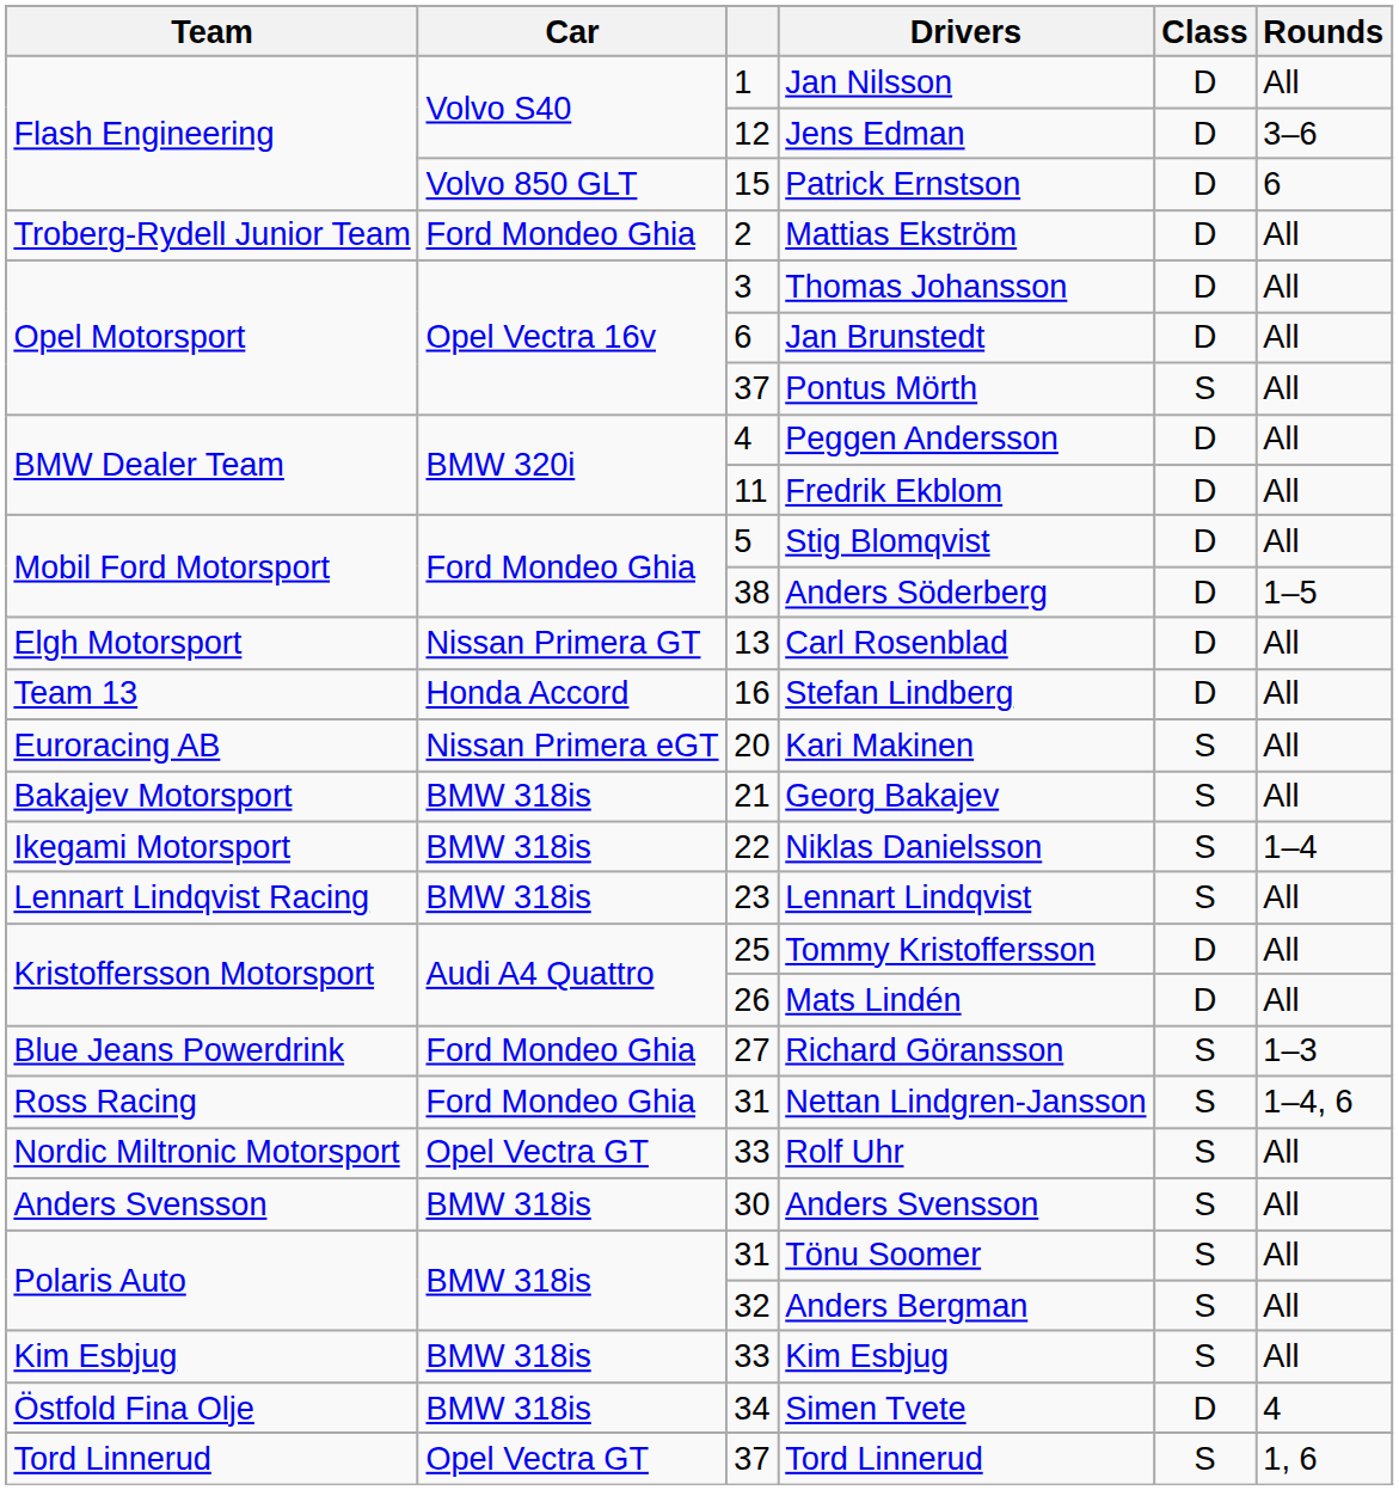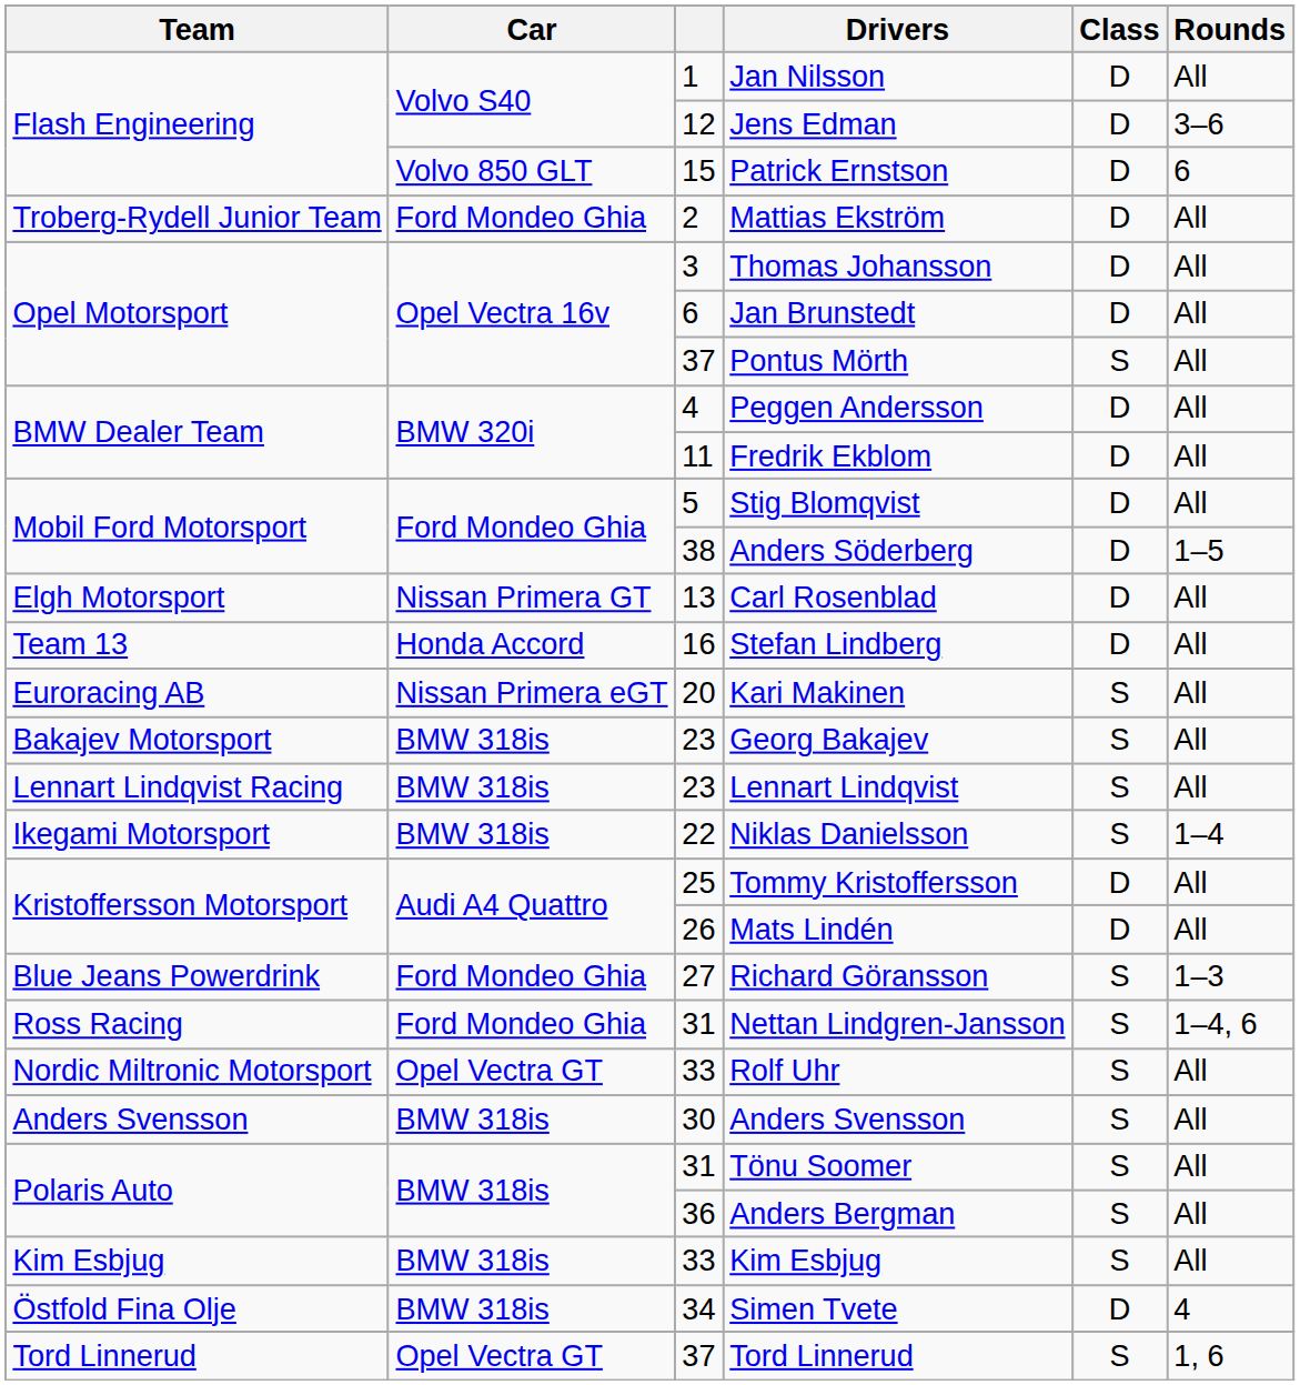Georg Bakajev | column 3: 21 -> 23
rows swapped: Niklas Danielsson <-> Lennart Lindqvist
Anders Bergman | column 3: 32 -> 36
